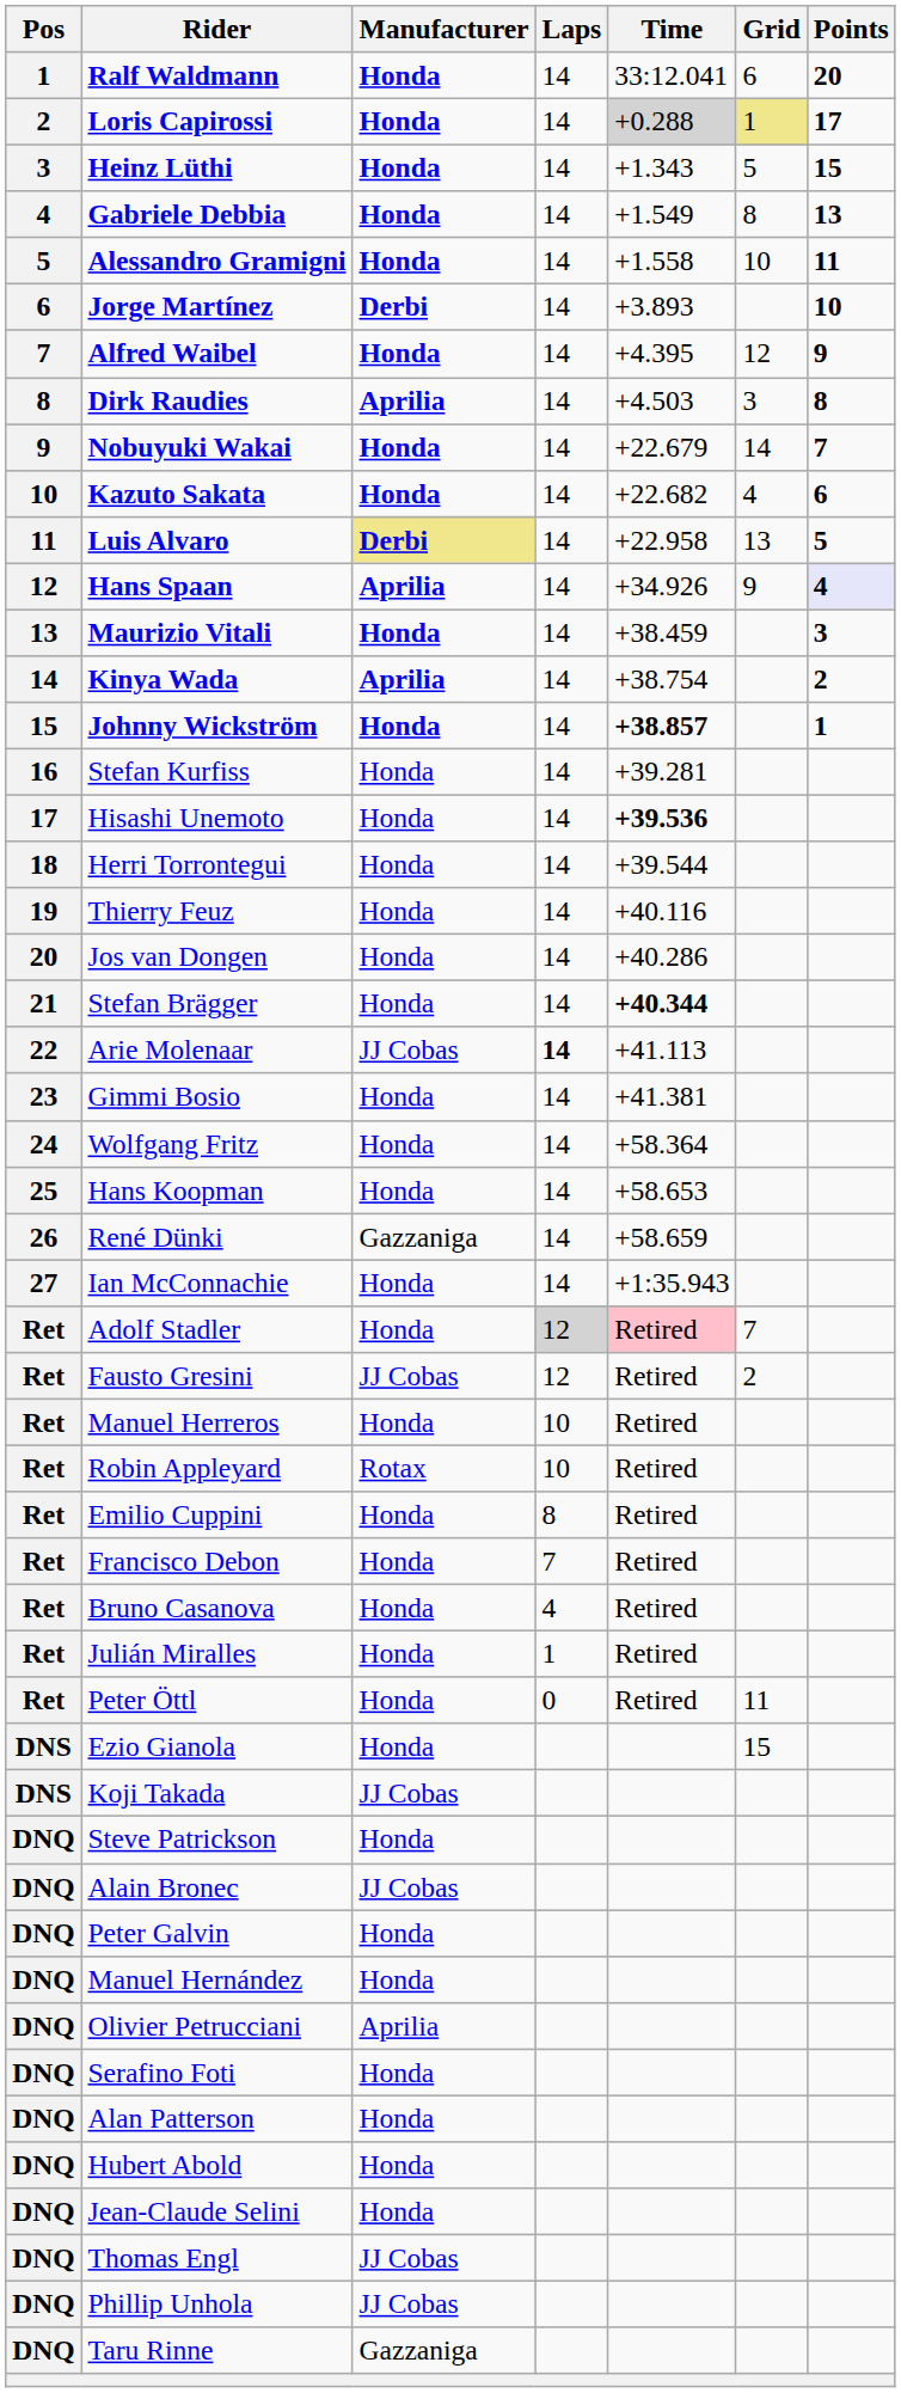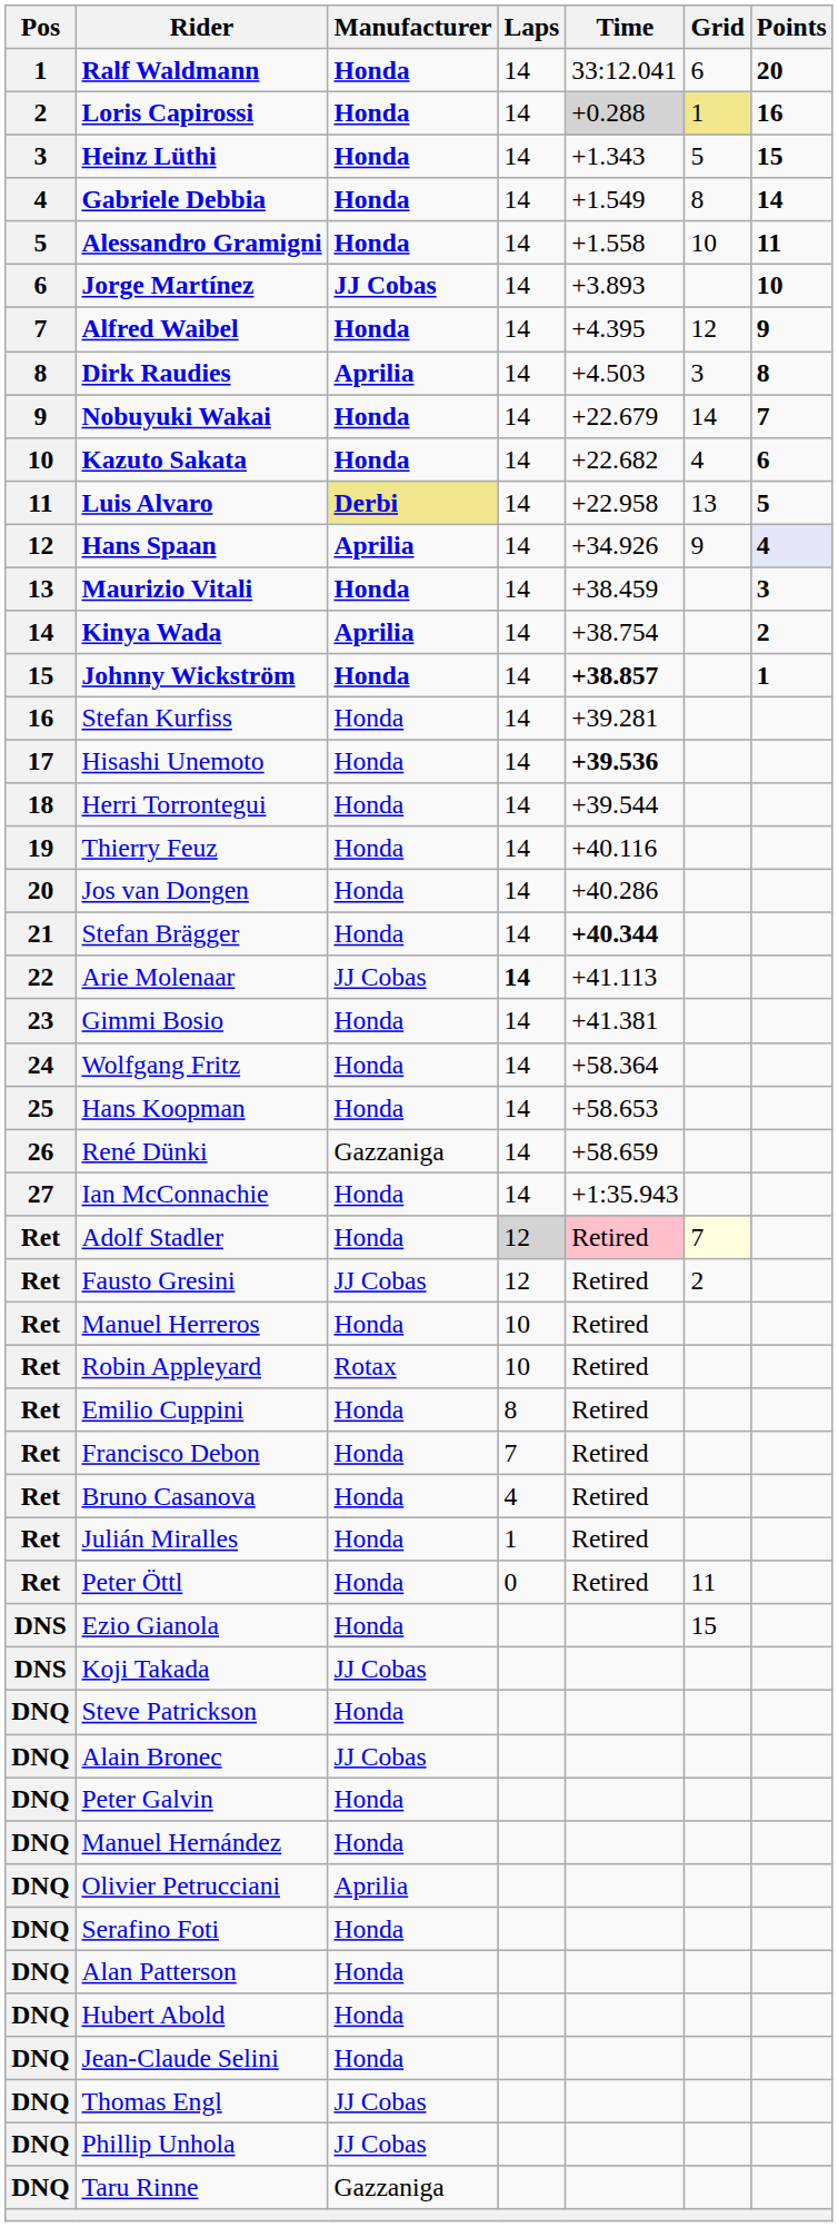Loris Capirossi | Points: 17 -> 16
Gabriele Debbia | Points: 13 -> 14
Jorge Martínez | Manufacturer: Derbi -> JJ Cobas
Adolf Stadler | Grid: no background -> lightyellow background
